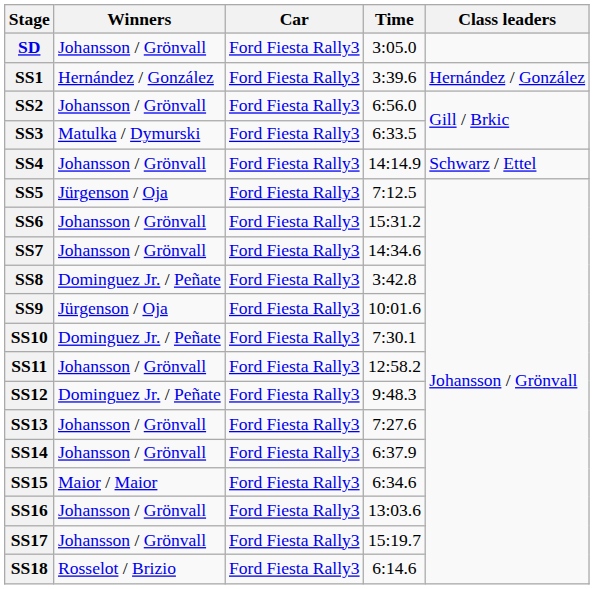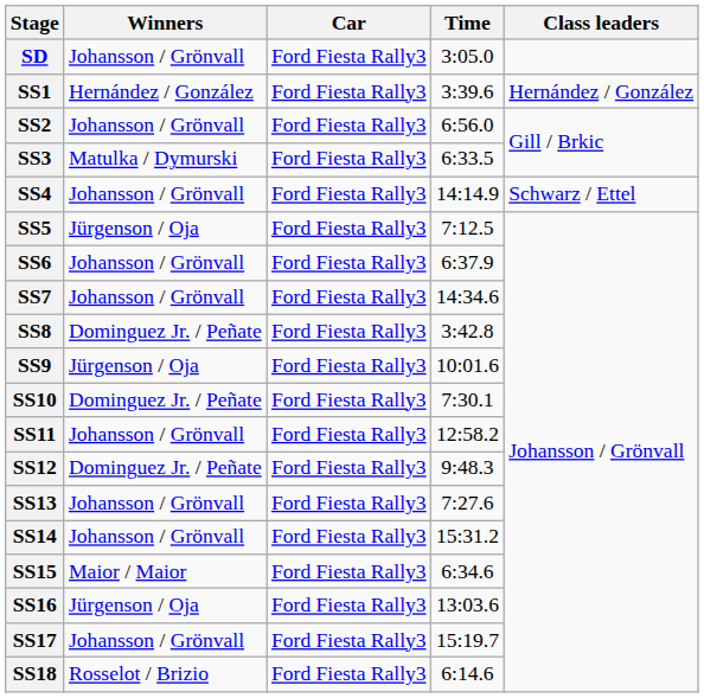SS6 | Time: 15:31.2 -> 6:37.9
SS14 | Time: 6:37.9 -> 15:31.2
SS16 | Winners: Johansson / Grönvall -> Jürgenson / Oja
